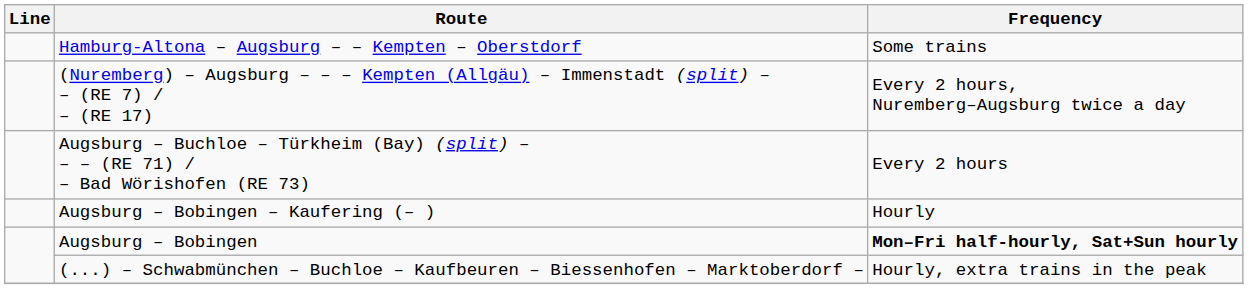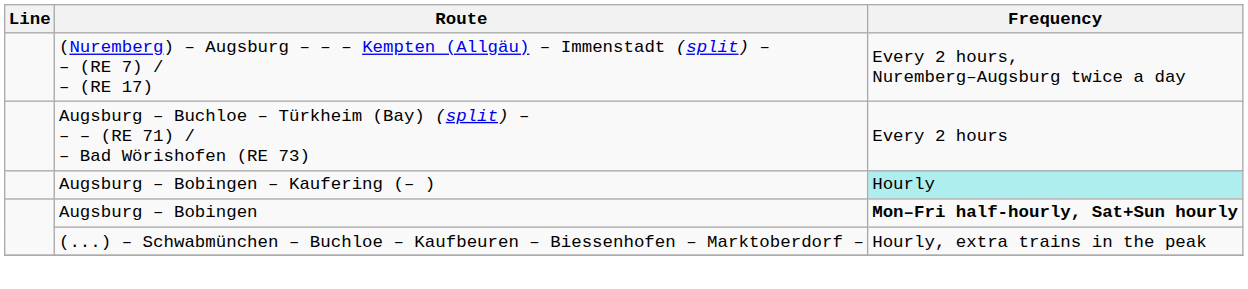- row: Hamburg-Altona – Augsburg – – Kempten – Oberstdorf | Some trains
Augsburg – Bobingen – Kaufering (– ) | Frequency: no background -> paleturquoise background
